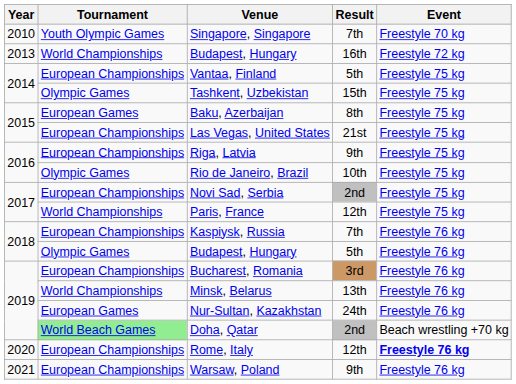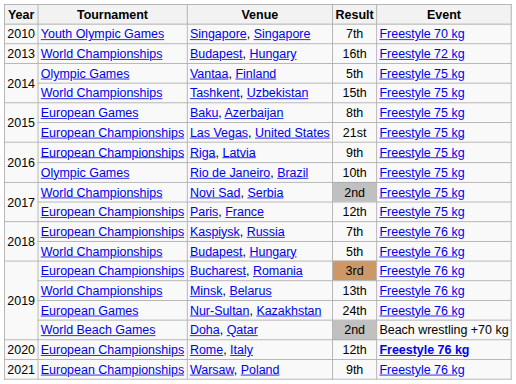Vantaa, Finland | Tournament: European Championships -> Olympic Games
Tashkent, Uzbekistan | Tournament: Olympic Games -> World Championships
Novi Sad, Serbia | Tournament: European Championships -> World Championships
Paris, France | Tournament: World Championships -> European Championships
Budapest, Hungary / 5th | Tournament: Olympic Games -> World Championships
Doha, Qatar | Tournament: lightgreen background -> no background
